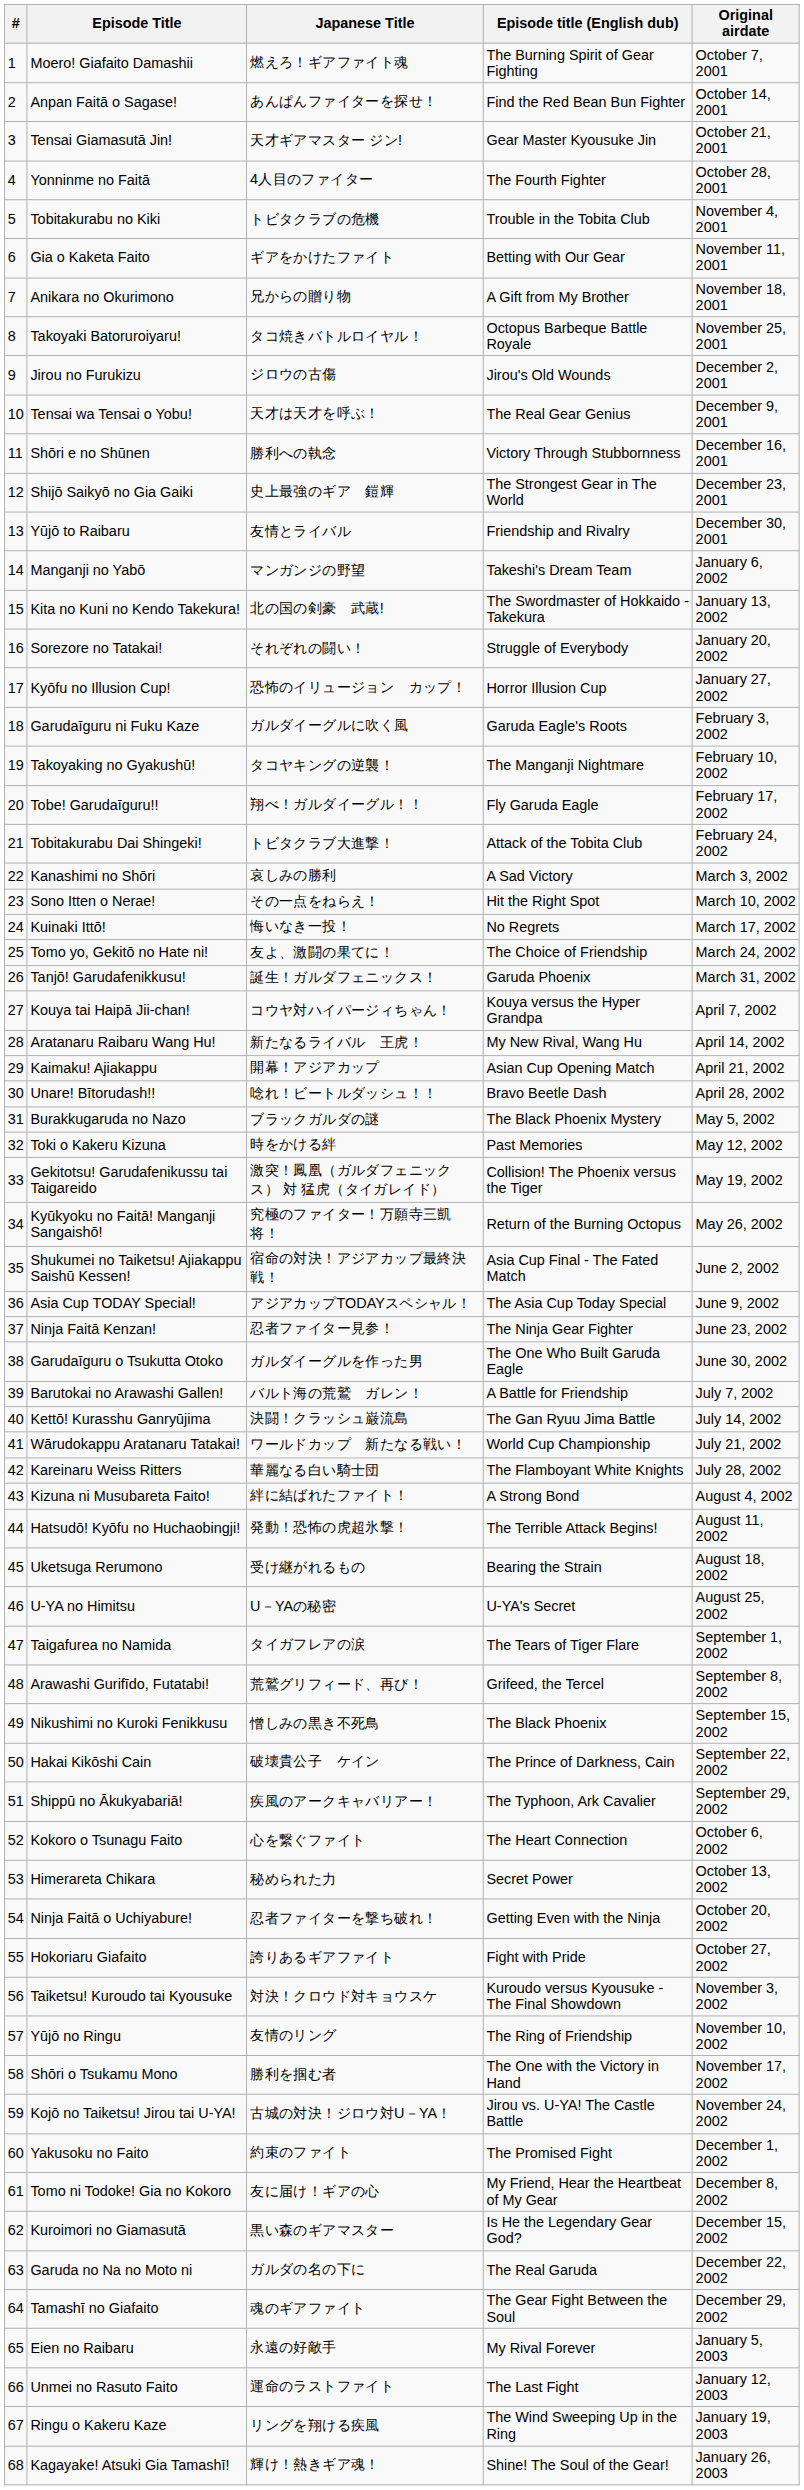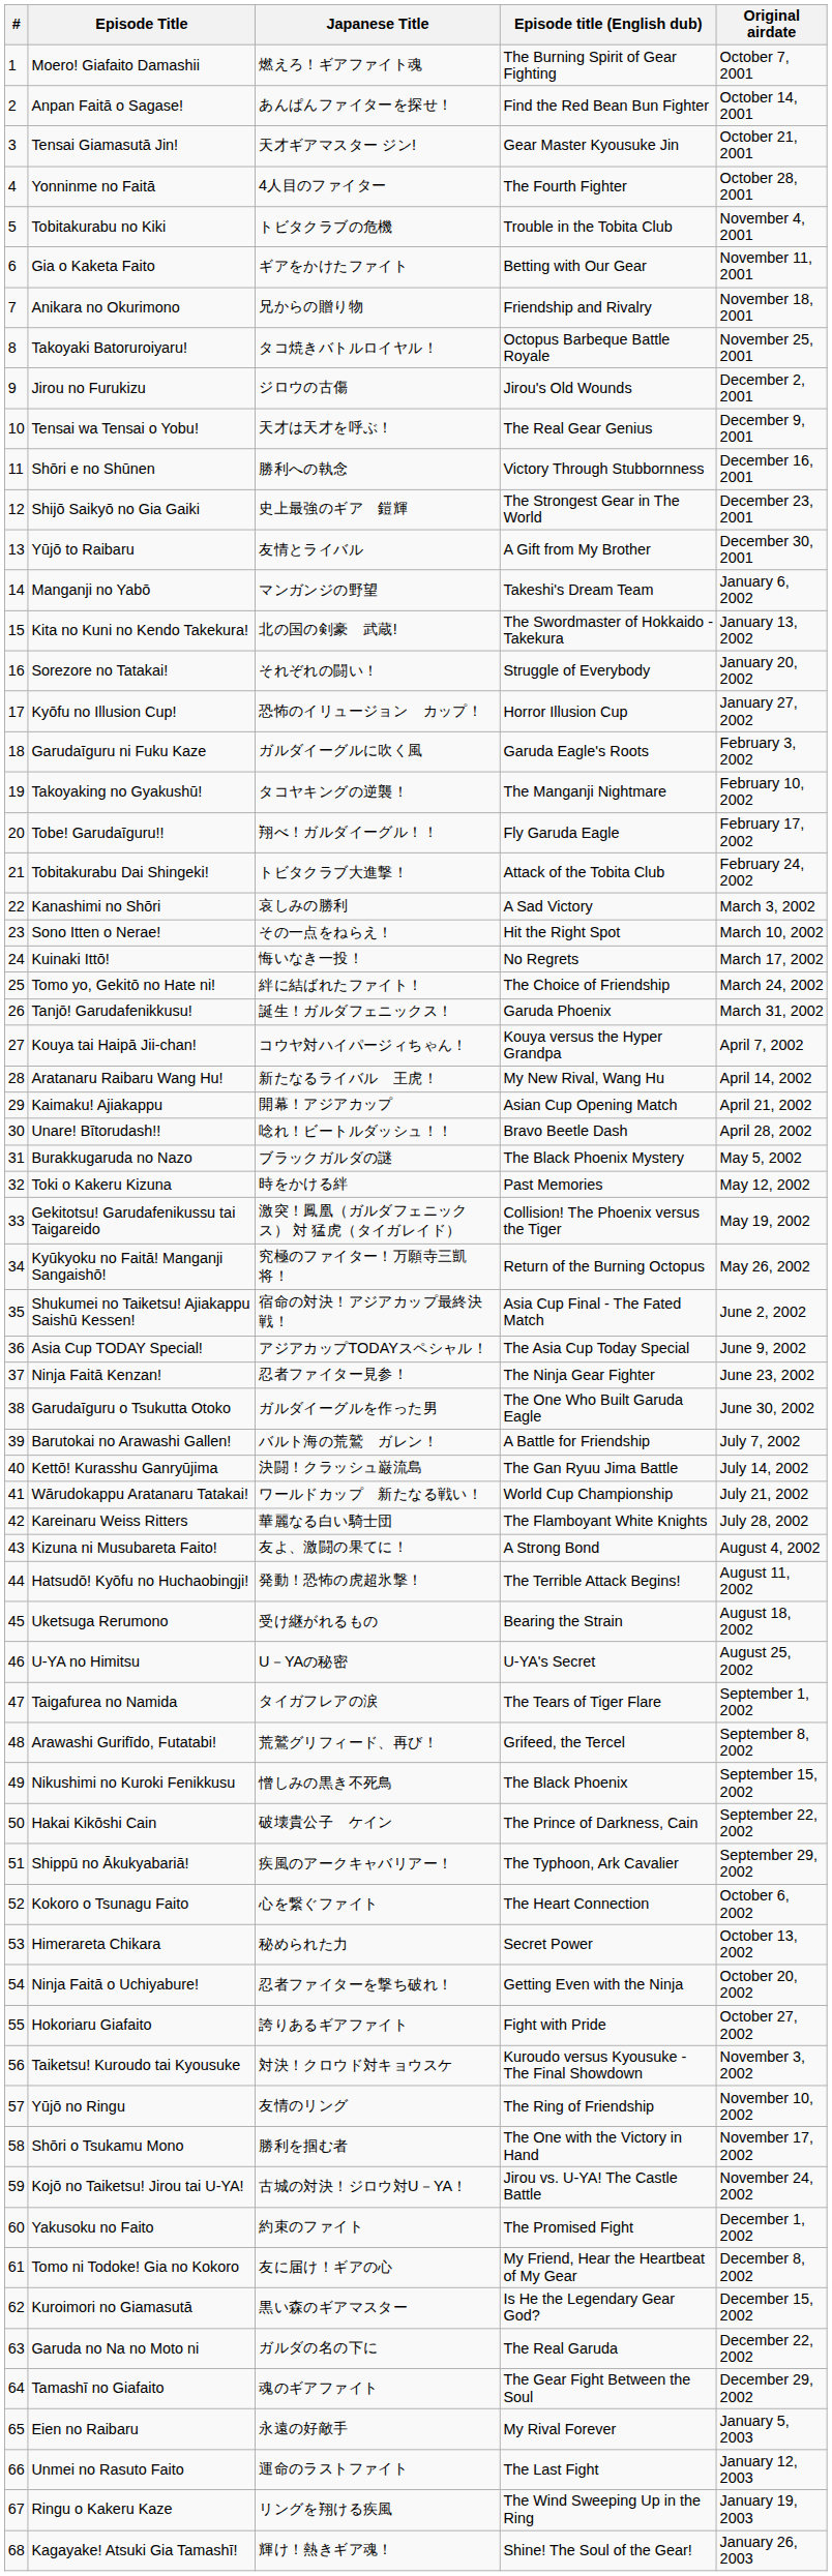Anikara no Okurimono | Episode title (English dub): A Gift from My Brother -> Friendship and Rivalry
Yūjō to Raibaru | Episode title (English dub): Friendship and Rivalry -> A Gift from My Brother
Tomo yo, Gekitō no Hate ni! | Japanese Title: 友よ、激闘の果てに！ -> 絆に結ばれたファイト！
Kizuna ni Musubareta Faito! | Japanese Title: 絆に結ばれたファイト！ -> 友よ、激闘の果てに！
